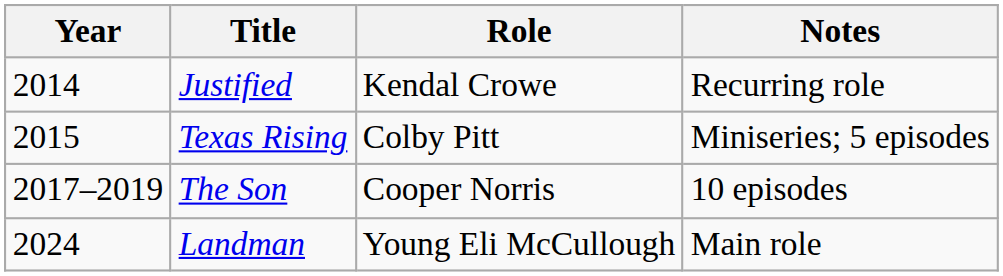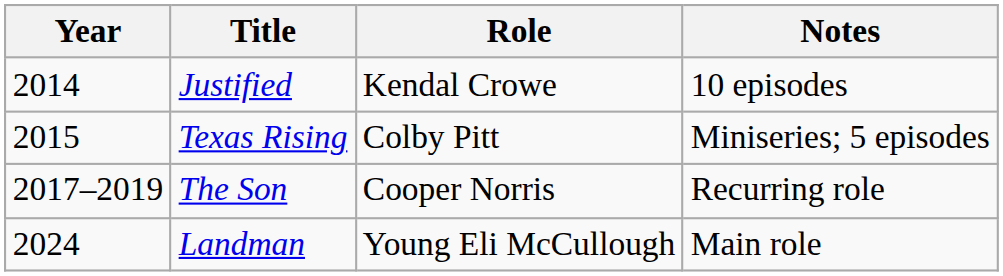Justified | Notes: Recurring role -> 10 episodes
The Son | Notes: 10 episodes -> Recurring role
